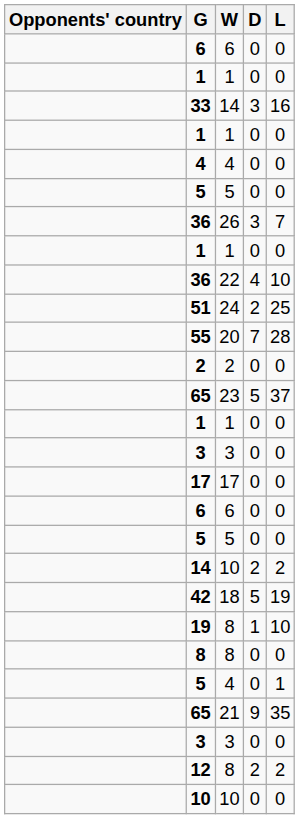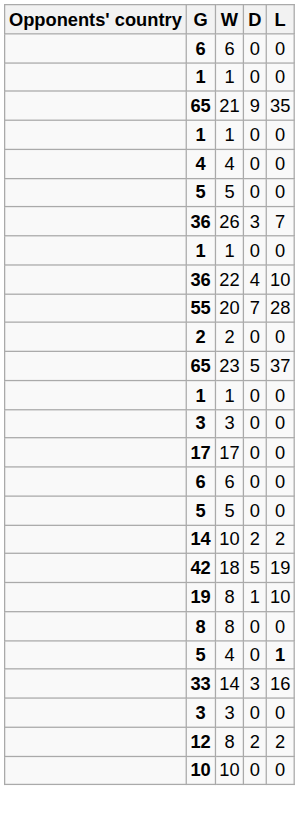rows swapped: 65 / 21 <-> 33
- row: 51 | 24 | 2 | 25
5 / 4 | L: normal -> bold
